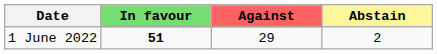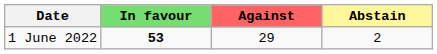1 June 2022 | In favour: 51 -> 53
